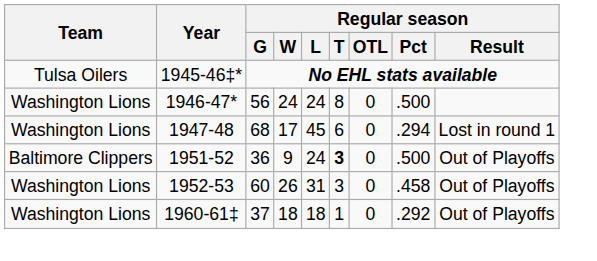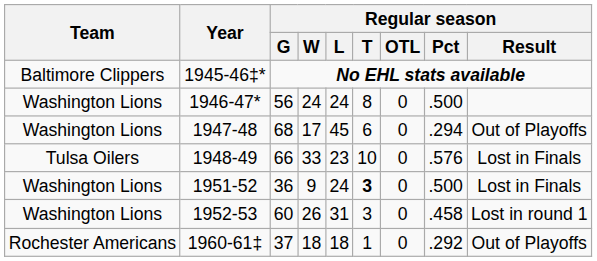1945-46‡* | Team: Tulsa Oilers -> Baltimore Clippers
1947-48 | Regular season / Result: Lost in round 1 -> Out of Playoffs
+ row: Tulsa Oilers | 1948-49 | 66 | 33 | 23 | 10 | 0 | .576 | Lost in Finals
1951-52 | Team: Baltimore Clippers -> Washington Lions
1951-52 | Regular season / Result: Out of Playoffs -> Lost in Finals
1952-53 | Regular season / Result: Out of Playoffs -> Lost in round 1
1960-61‡ | Team: Washington Lions -> Rochester Americans
